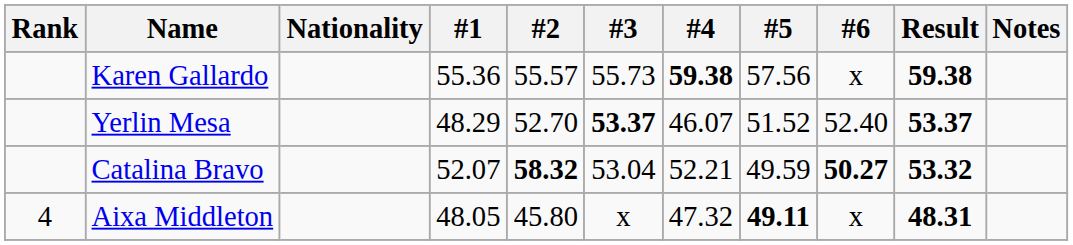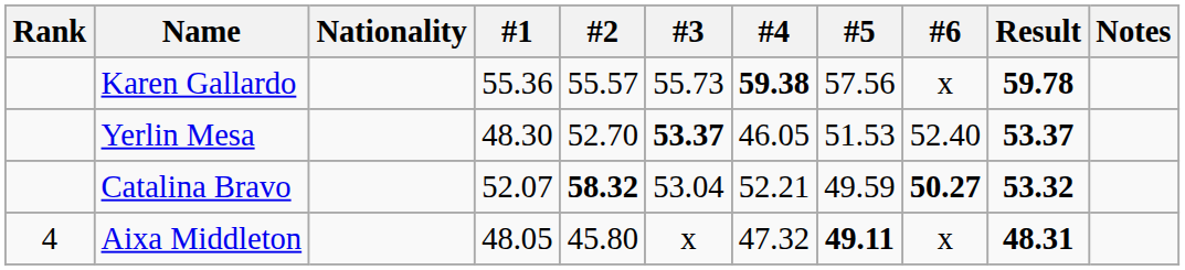Karen Gallardo | Result: 59.38 -> 59.78
Yerlin Mesa | #1: 48.29 -> 48.30
Yerlin Mesa | #4: 46.07 -> 46.05
Yerlin Mesa | #5: 51.52 -> 51.53
